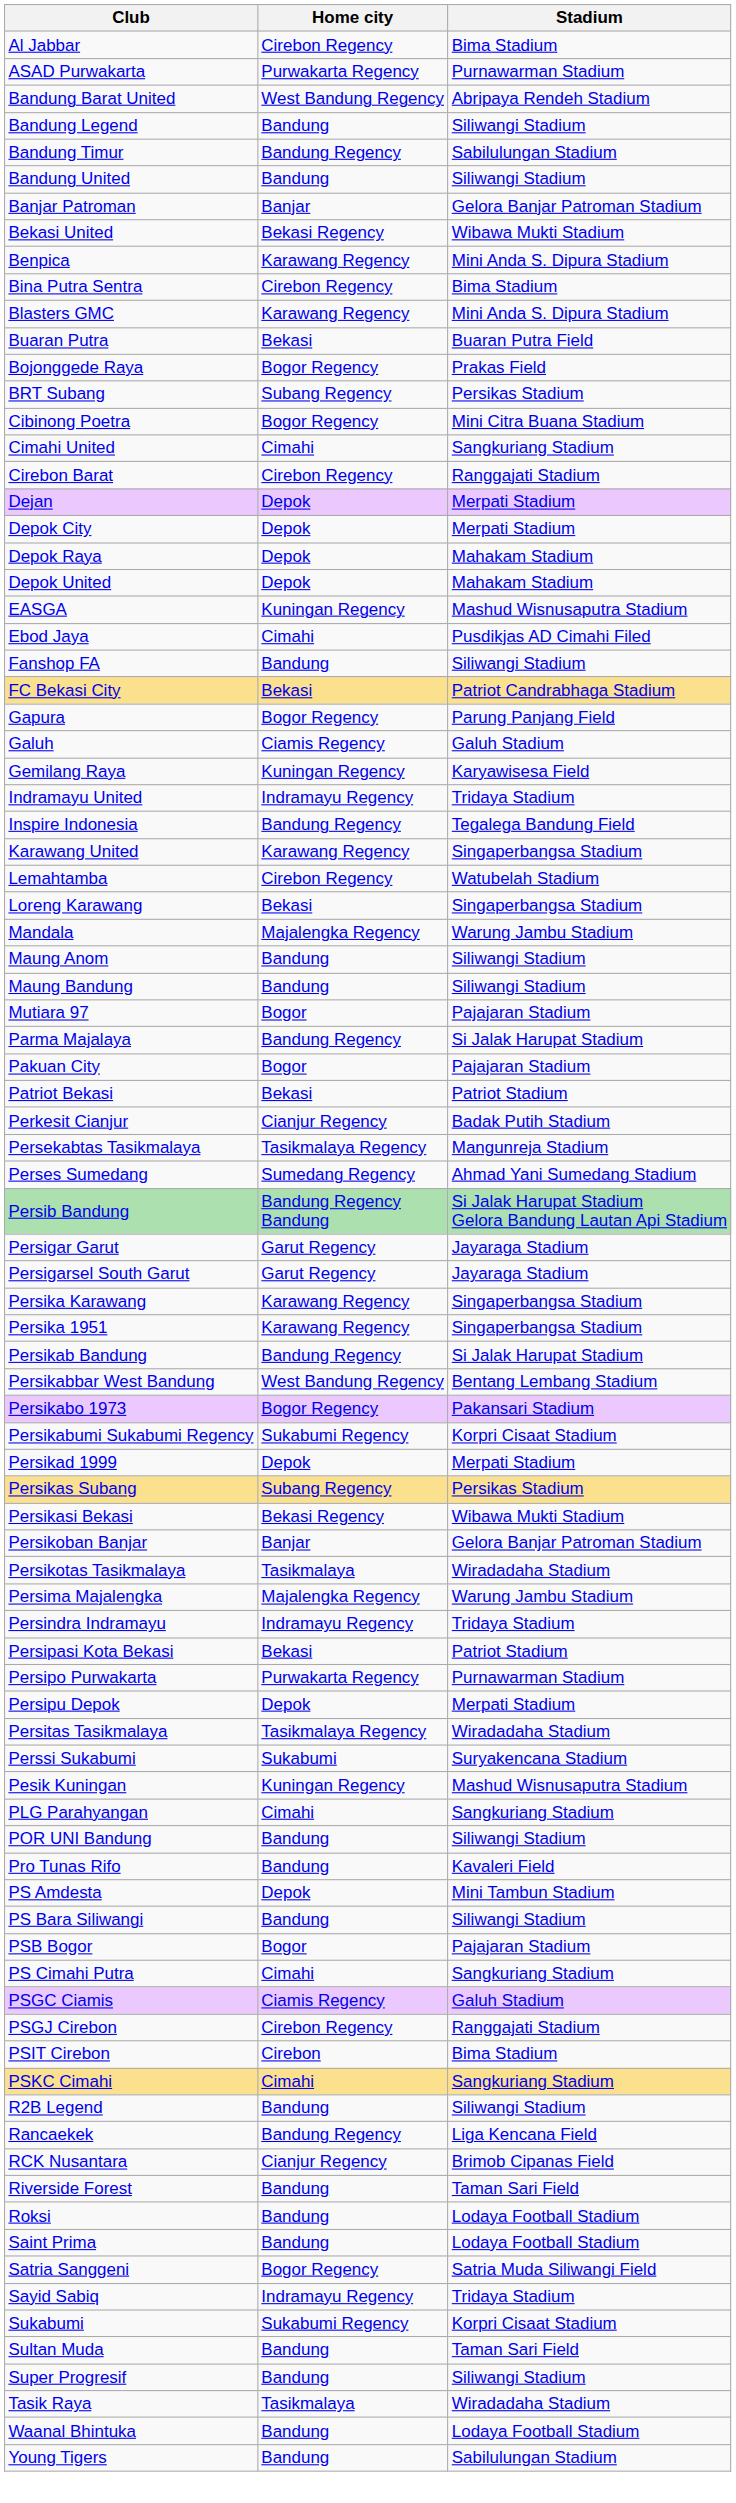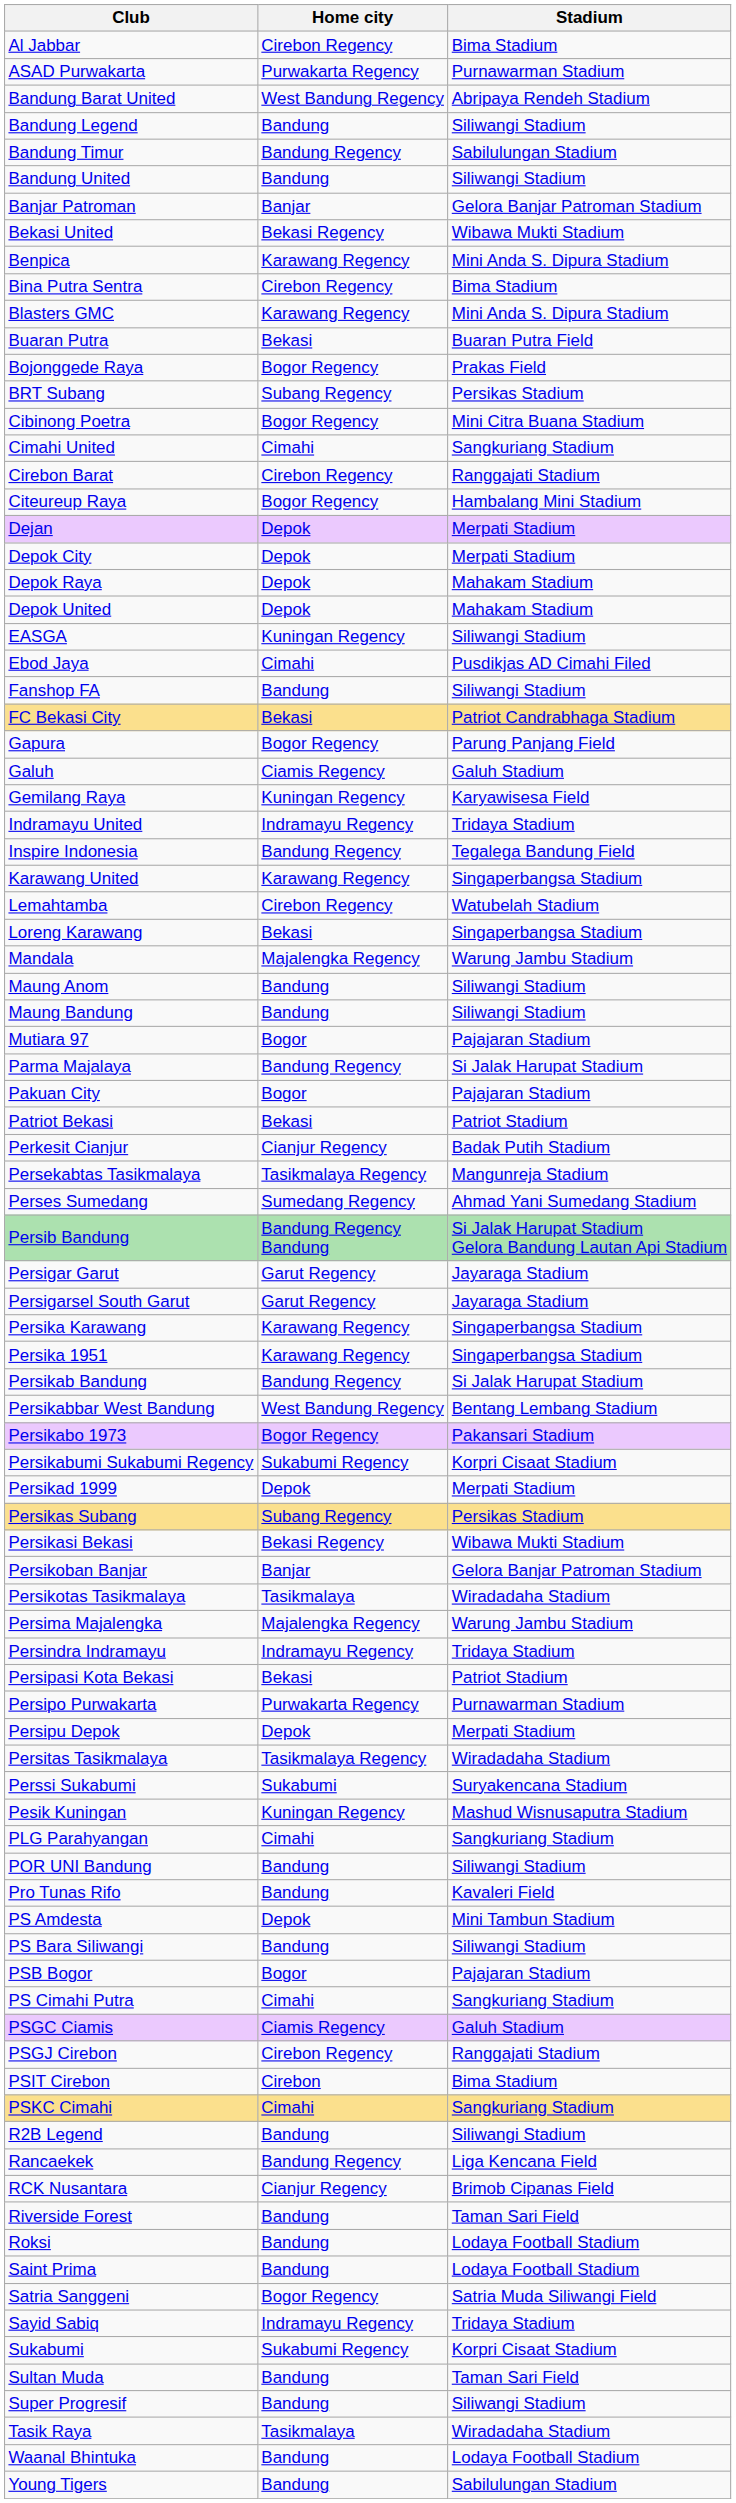+ row: Citeureup Raya | Bogor Regency | Hambalang Mini Stadium
EASGA | Stadium: Mashud Wisnusaputra Stadium -> Siliwangi Stadium
